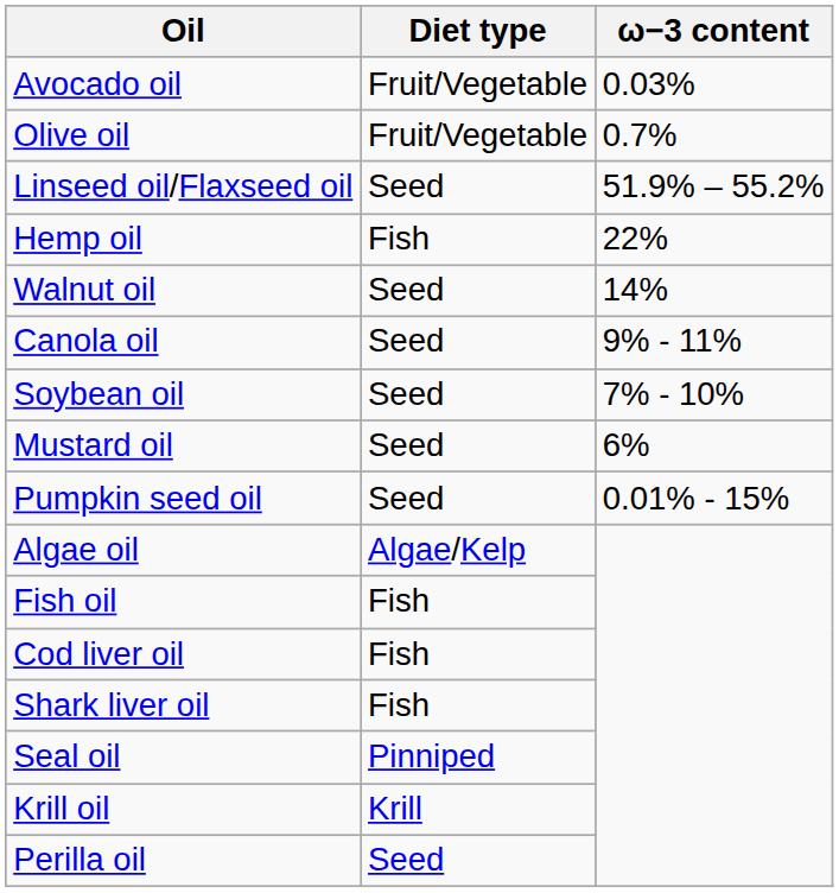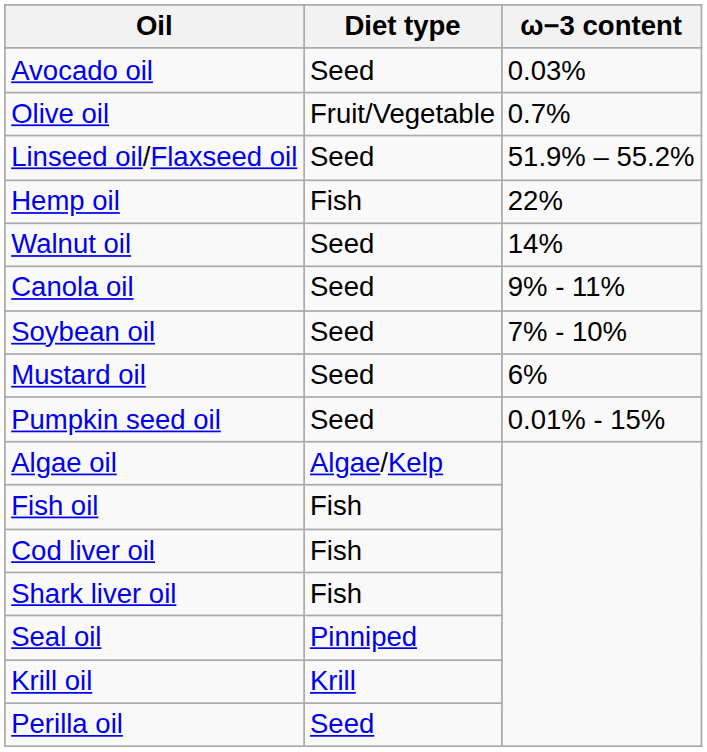Avocado oil | Diet type: Fruit/Vegetable -> Seed
